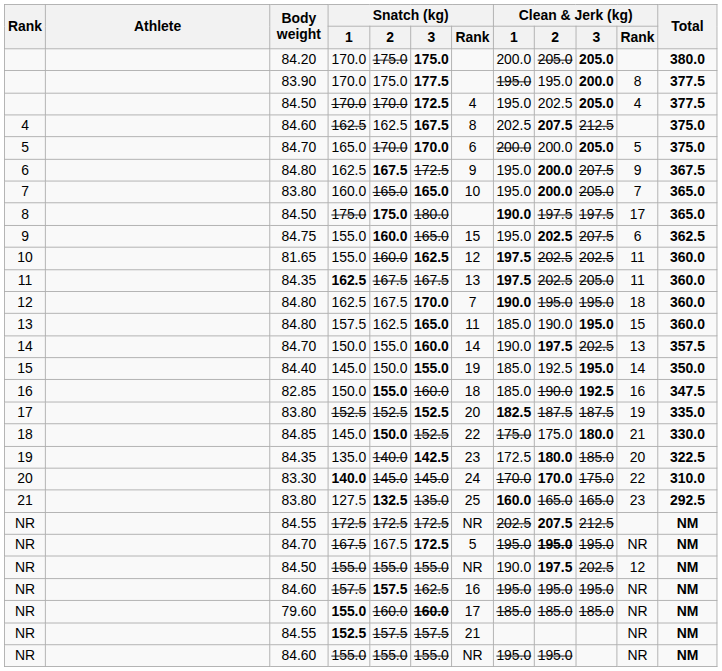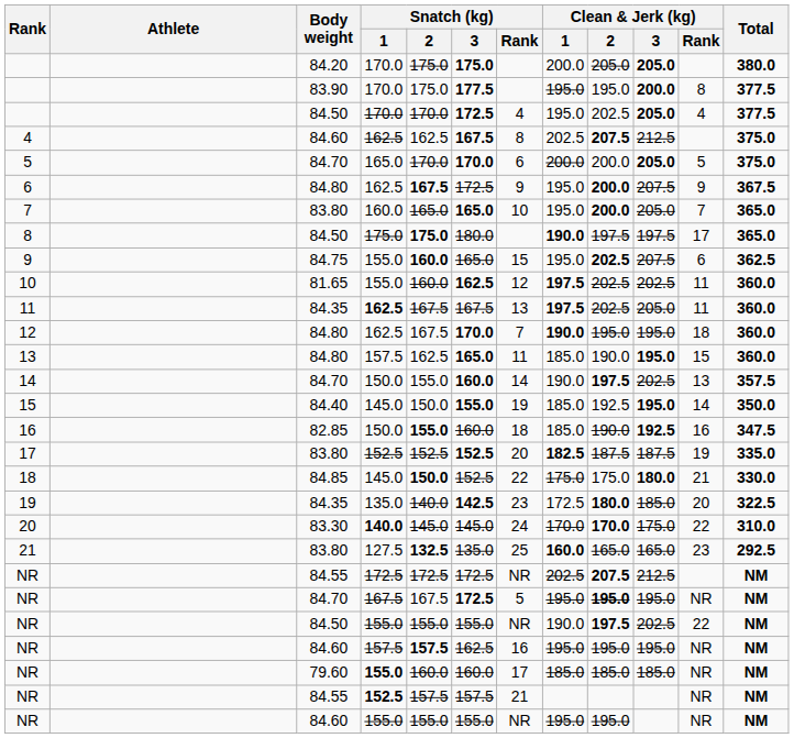NR / 84.50 | Clean & Jerk (kg) / Rank: 12 -> 22
NR / 79.60 | Snatch (kg) / 3: bold -> normal
